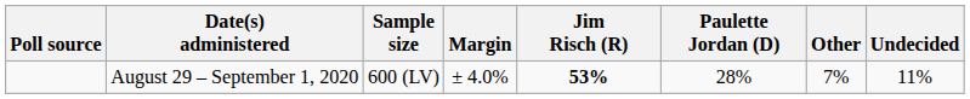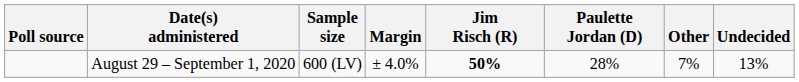August 29 – September 1, 2020 | Jim Risch (R): 53% -> 50%
August 29 – September 1, 2020 | Undecided: 11% -> 13%
